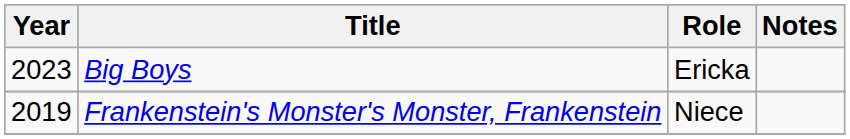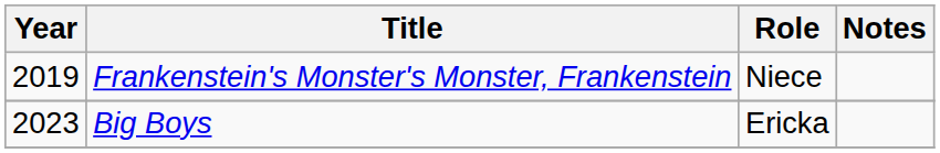rows swapped: Big Boys <-> Frankenstein's Monster's Monster, Frankenstein
